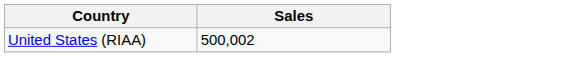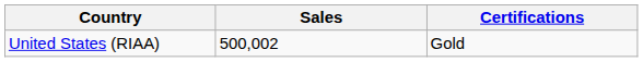+ column: Certifications | Gold
